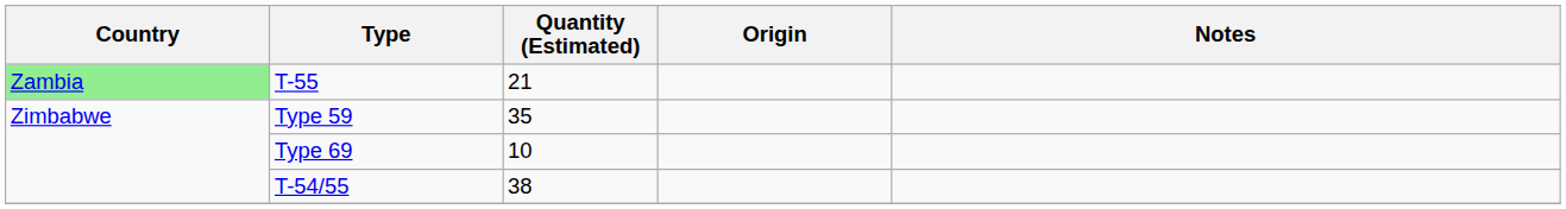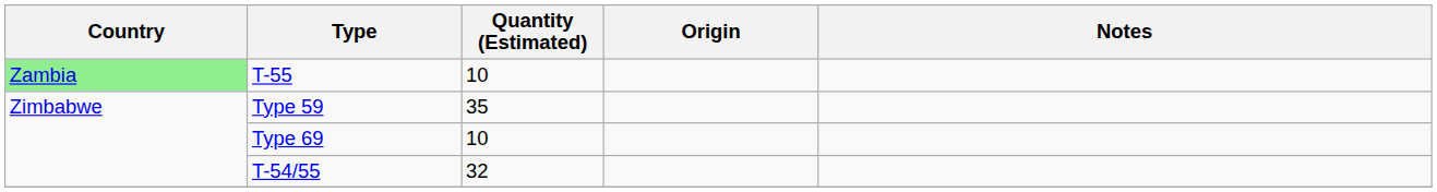T-55 | Quantity (Estimated): 21 -> 10
T-54/55 | Quantity (Estimated): 38 -> 32
